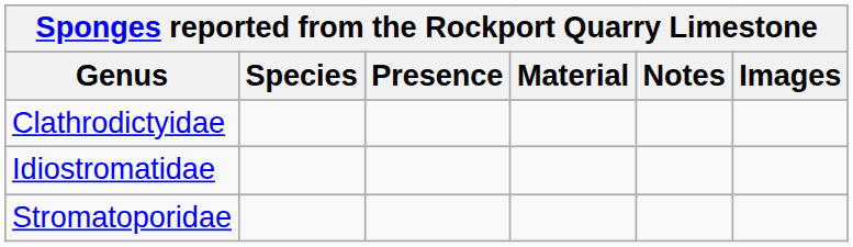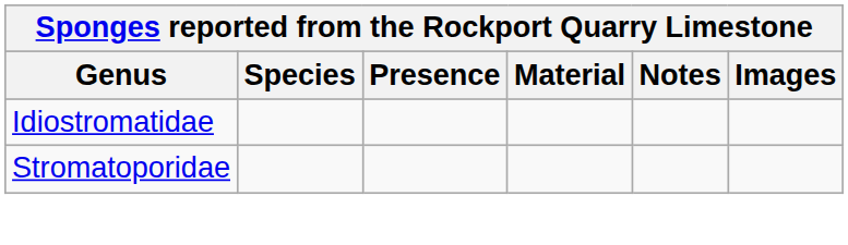- row: Clathrodictyidae
